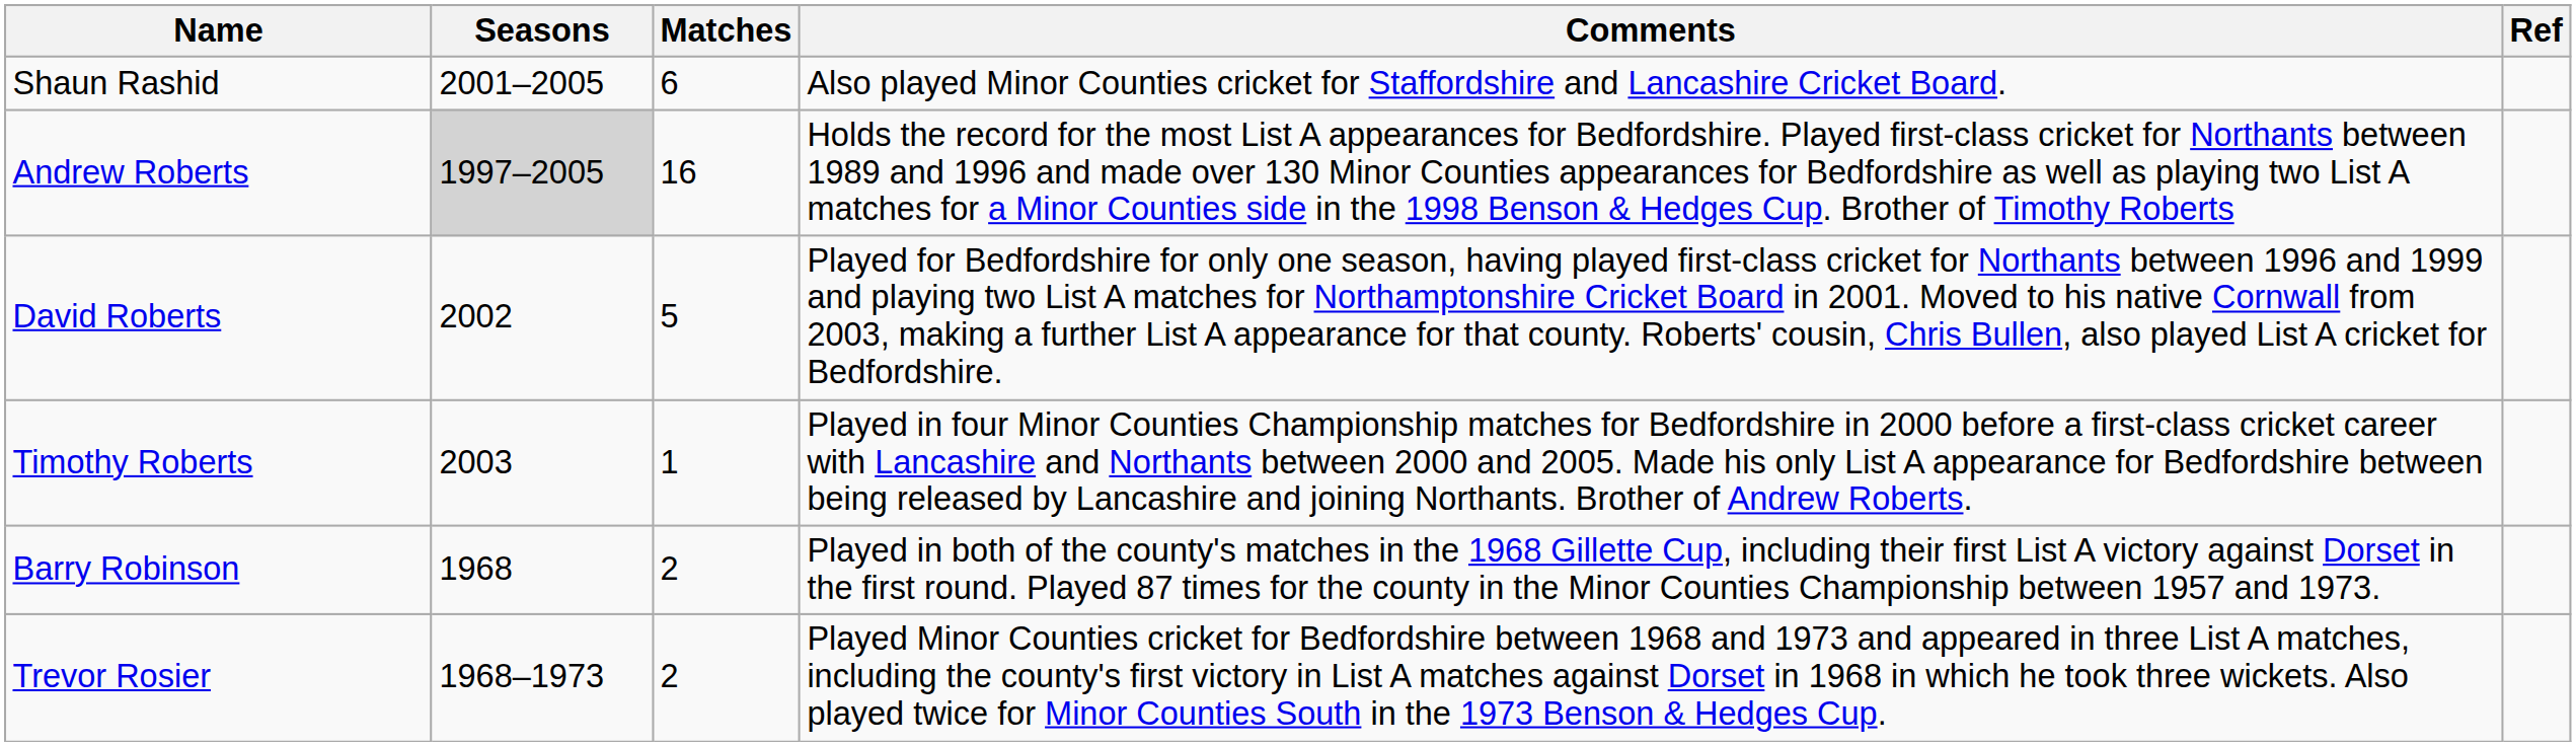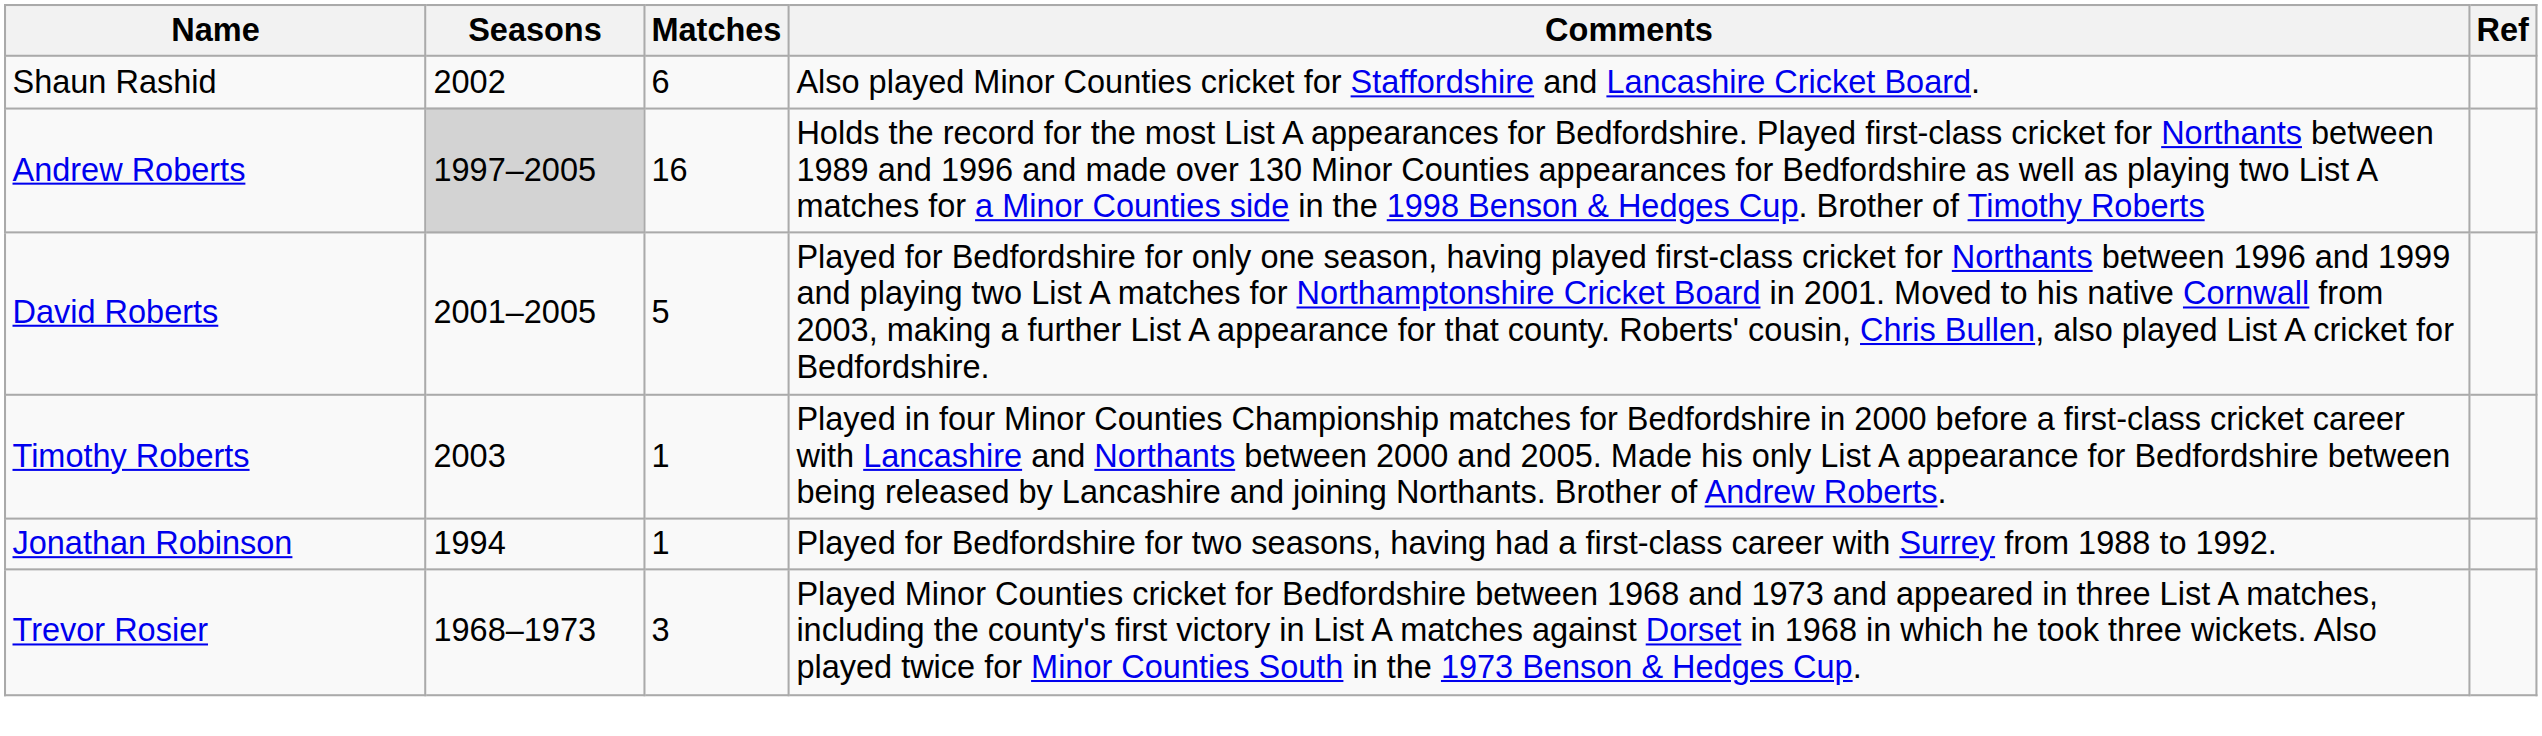Shaun Rashid | Seasons: 2001–2005 -> 2002
David Roberts | Seasons: 2002 -> 2001–2005
- row: Barry Robinson | 1968 | 2 | Played in both of the county's matches in the 1968 Gillette Cup, including their first List A victory against Dorset in the first round. Played 87 times for the county in the Minor Counties Championship between 1957 and 1973.
+ row: Jonathan Robinson | 1994 | 1 | Played for Bedfordshire for two seasons, having had a first-class career with Surrey from 1988 to 1992.
Trevor Rosier | Matches: 2 -> 3
